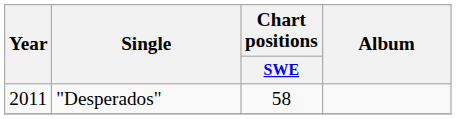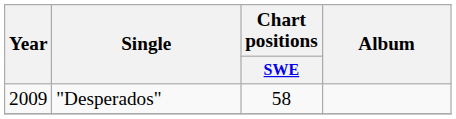"Desperados" | Year: 2011 -> 2009
